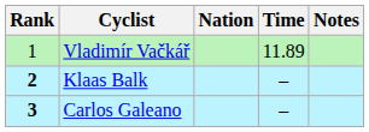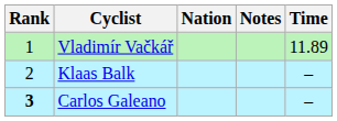columns swapped: Time <-> Notes
Klaas Balk | Rank: bold -> normal
